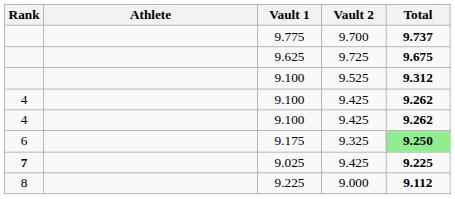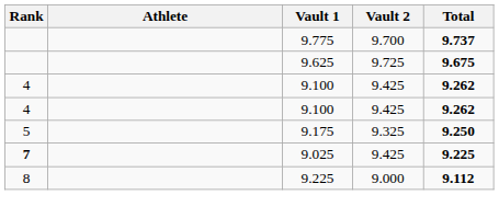- row: 9.100 | 9.525 | 9.312
9.175 | Rank: 6 -> 5
9.175 | Total: lightgreen background -> no background
